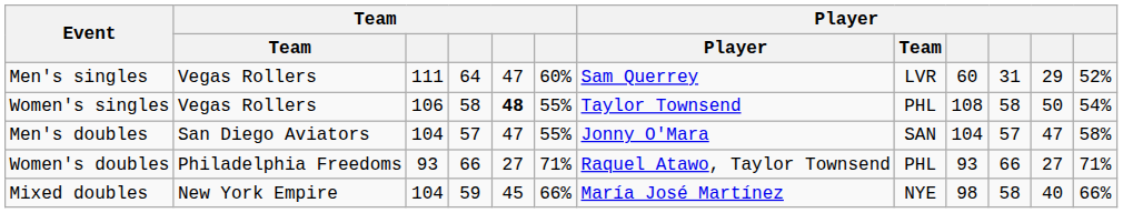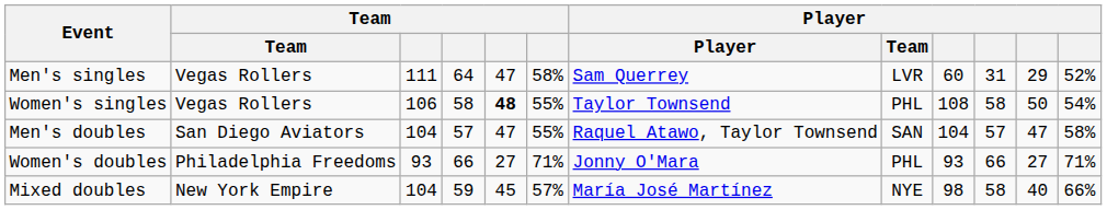Men's singles | column 6: 60% -> 58%
Men's doubles | column 7: Jonny O'Mara -> Raquel Atawo, Taylor Townsend
Women's doubles | column 7: Raquel Atawo, Taylor Townsend -> Jonny O'Mara
Mixed doubles | column 6: 66% -> 57%
